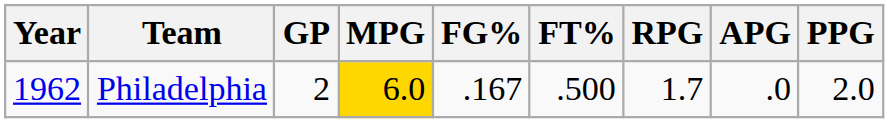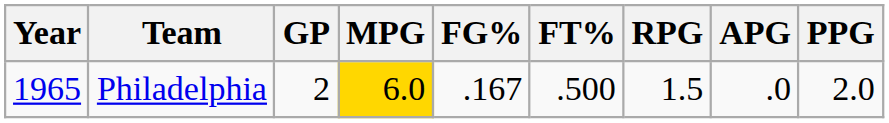Philadelphia | Year: 1962 -> 1965
Philadelphia | RPG: 1.7 -> 1.5
